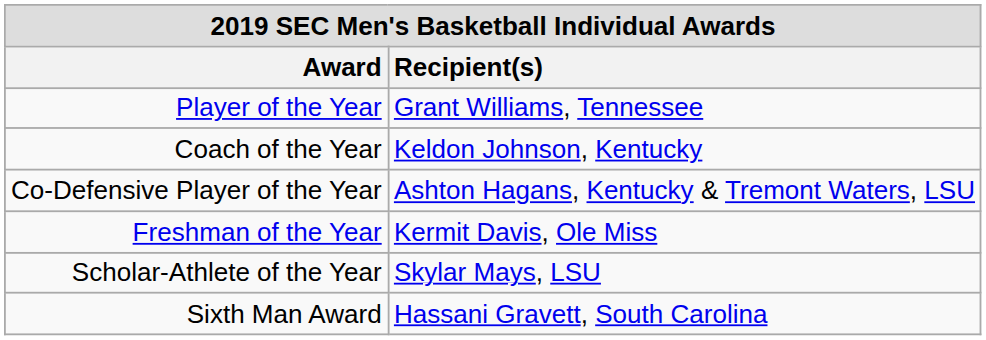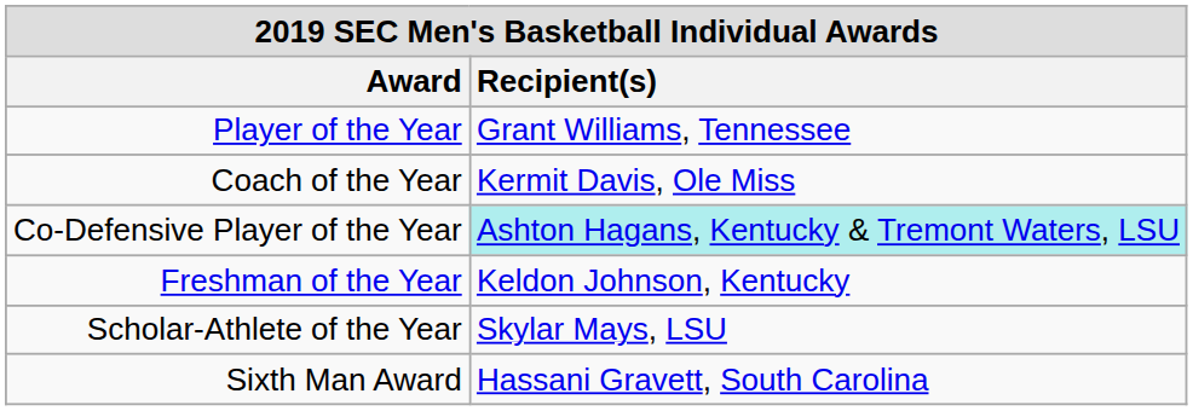Coach of the Year | Recipient(s): Keldon Johnson, Kentucky -> Kermit Davis, Ole Miss
Co-Defensive Player of the Year | Recipient(s): no background -> paleturquoise background
Freshman of the Year | Recipient(s): Kermit Davis, Ole Miss -> Keldon Johnson, Kentucky
